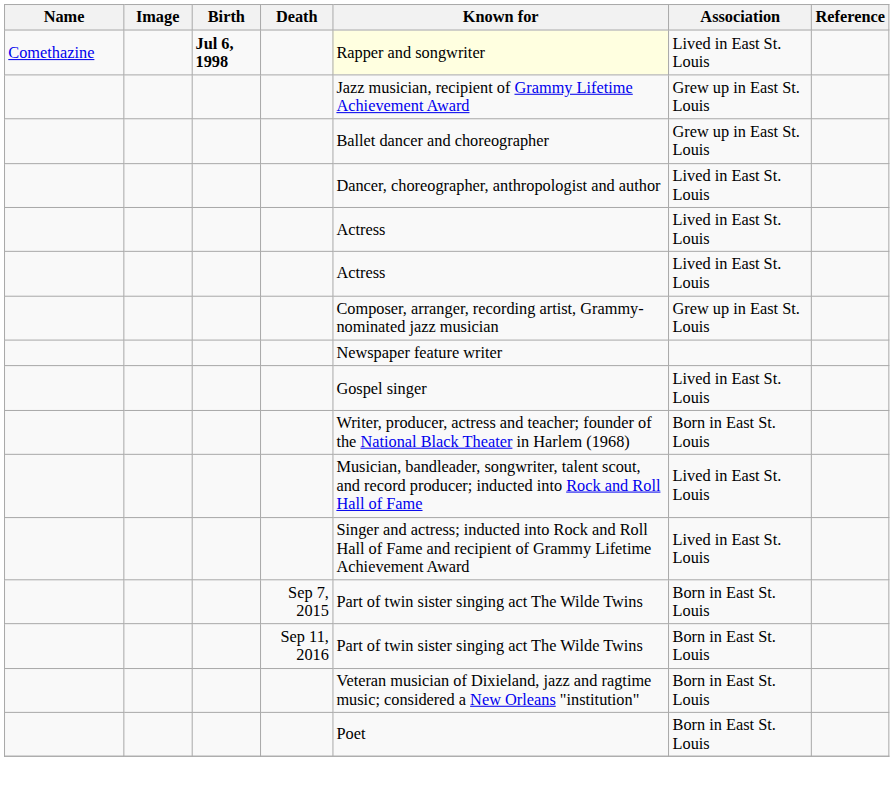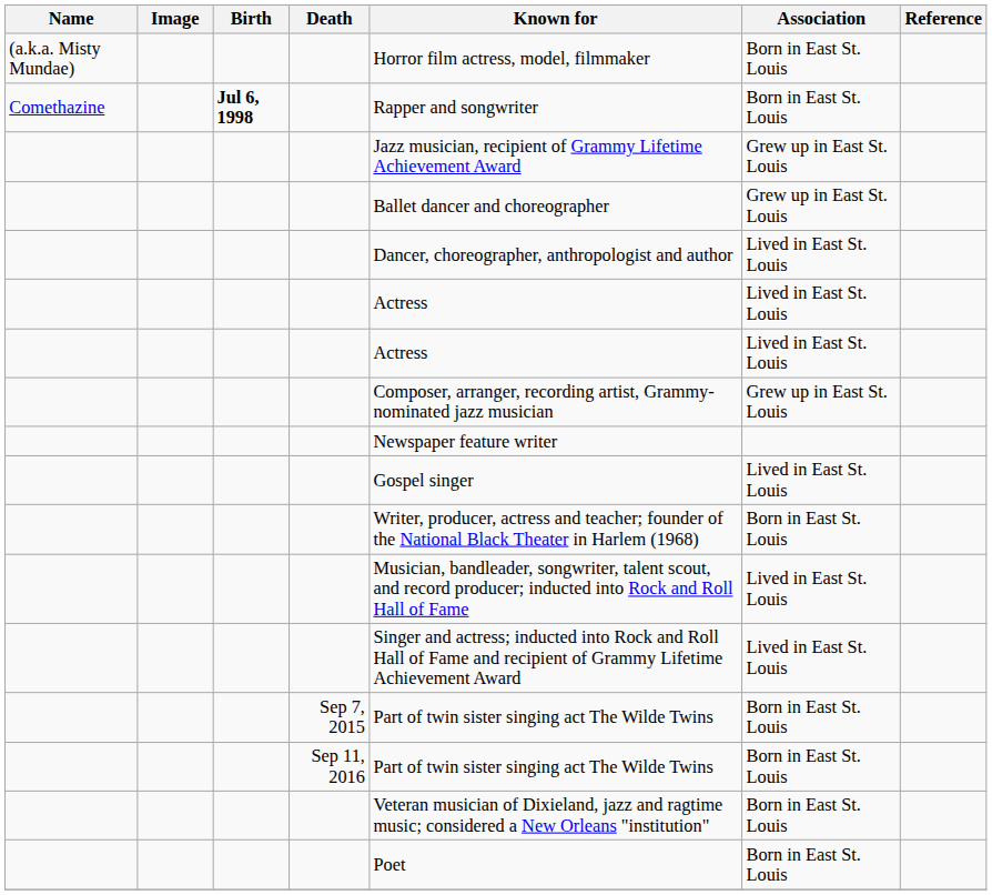+ row: (a.k.a. Misty Mundae) | Horror film actress, model, filmmaker | Born in East St. Louis
Comethazine | Known for: lightyellow background -> no background
Comethazine | Association: Lived in East St. Louis -> Born in East St. Louis
